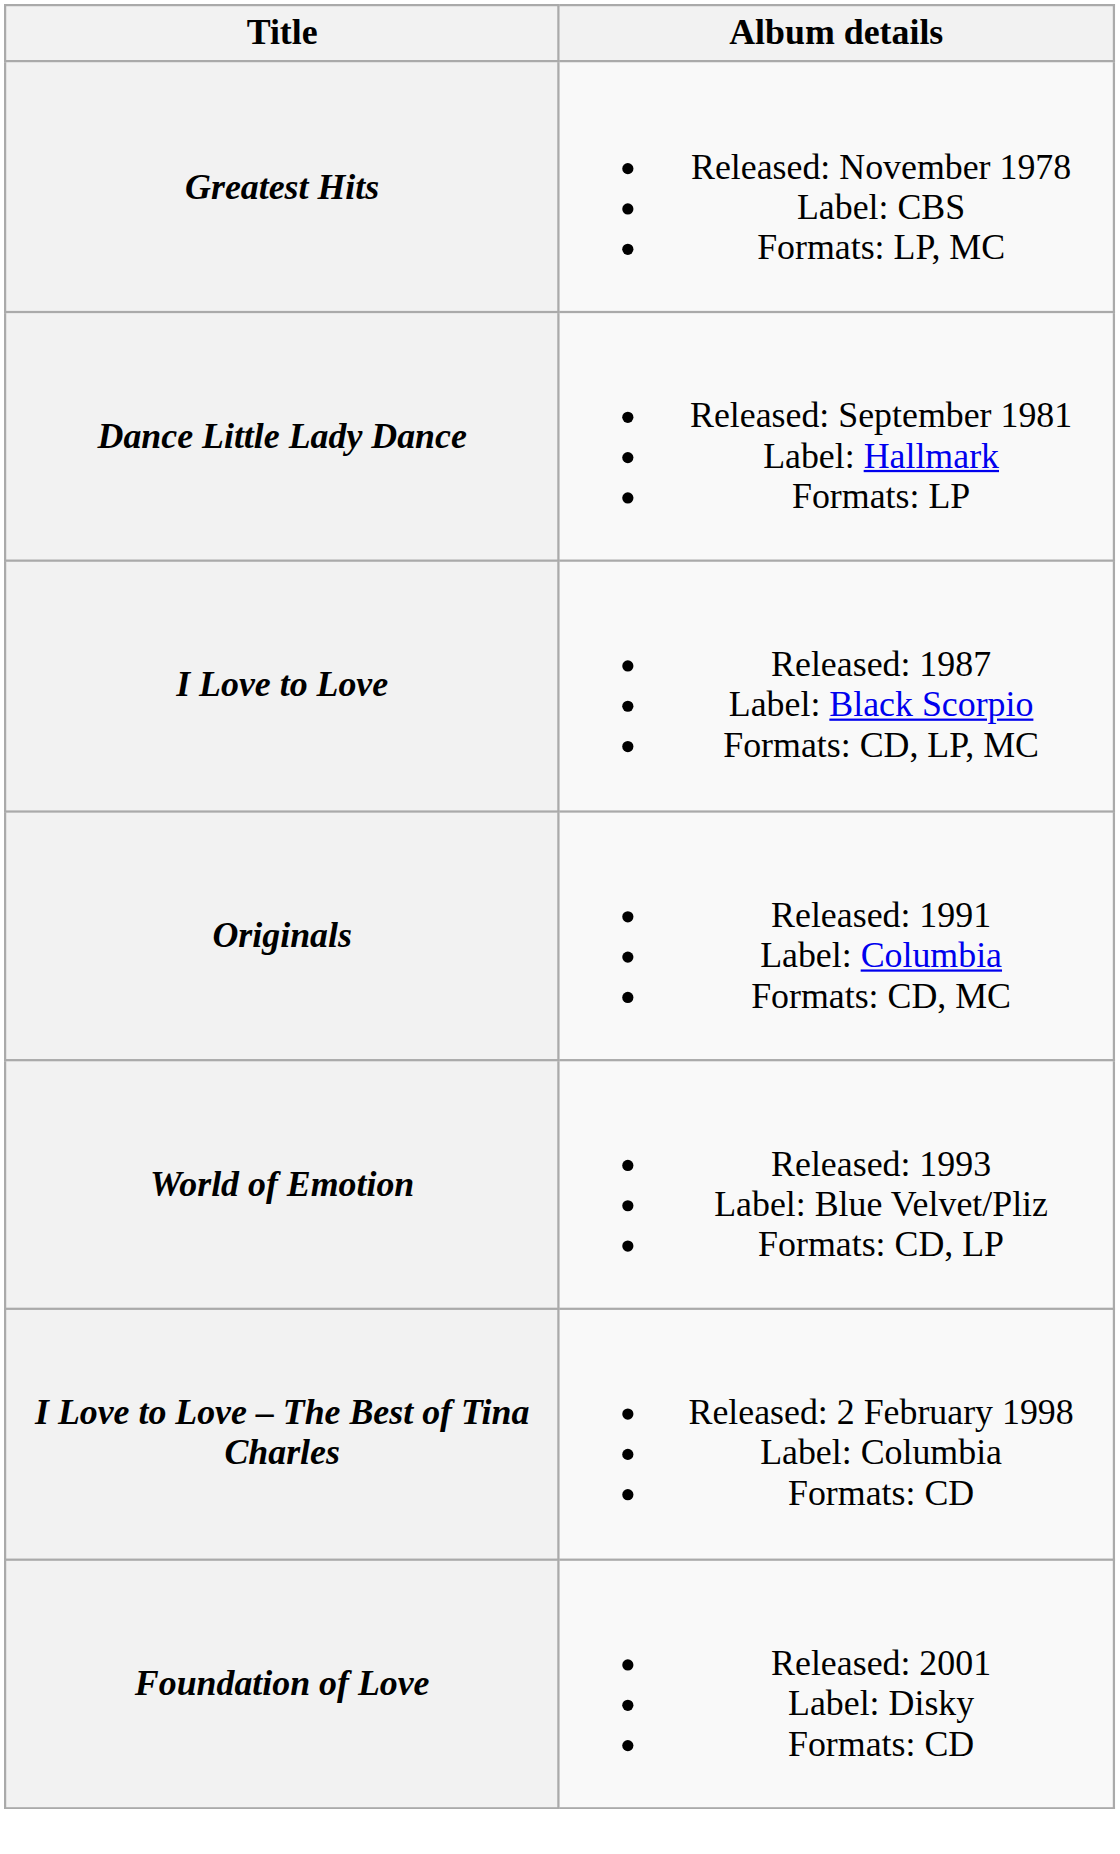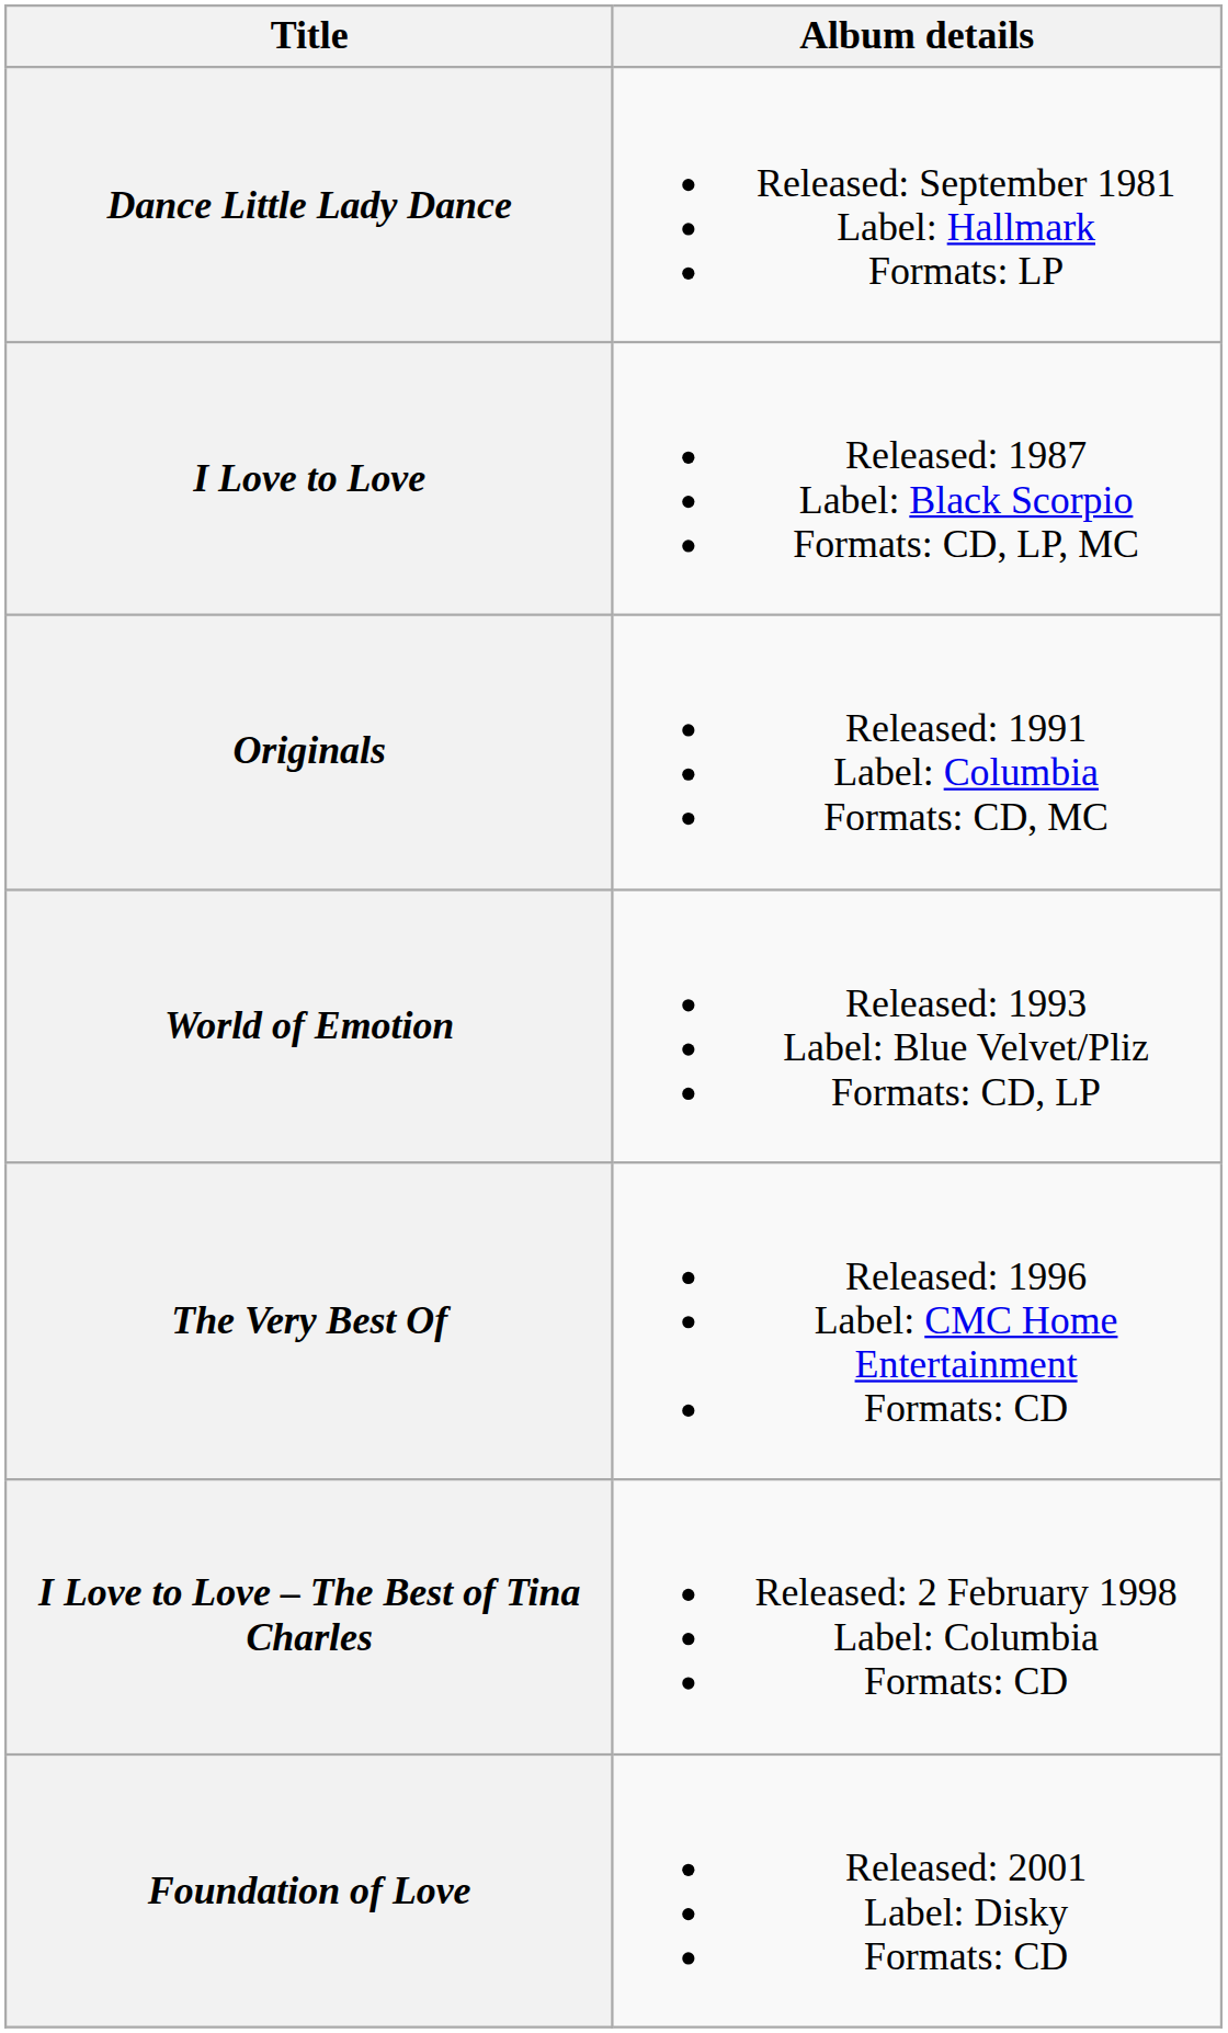- row: Greatest Hits | Released: November 1978 Label: CBS Formats: LP, MC
+ row: The Very Best Of | Released: 1996 Label: CMC Home Entertainment Formats: CD
